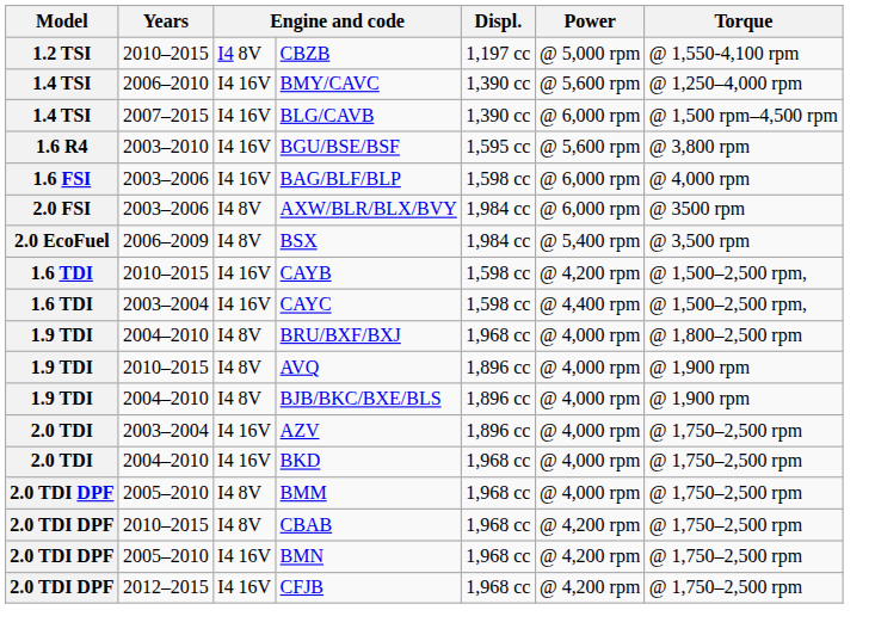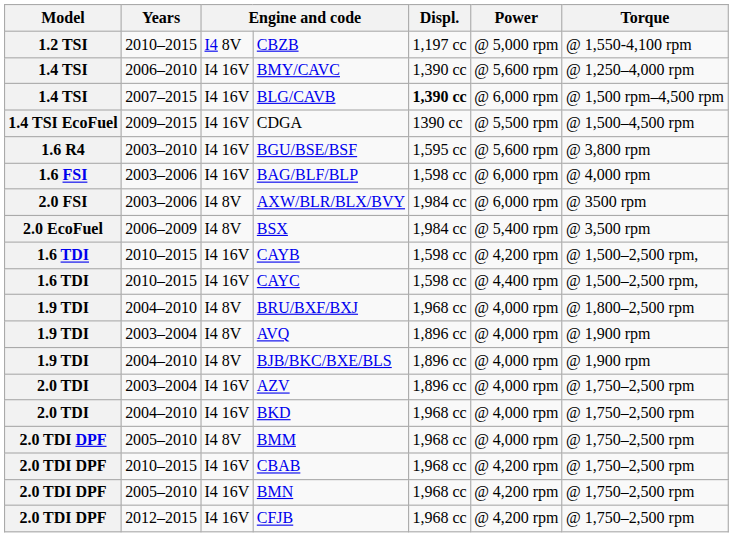BLG/CAVB | Displ.: normal -> bold
+ row: 1.4 TSI EcoFuel | 2009–2015 | I4 16V | CDGA | 1390 cc | @ 5,500 rpm | @ 1,500–4,500 rpm
CAYC | Years: 2003–2004 -> 2010–2015
AVQ | Years: 2010–2015 -> 2003–2004
CBAB | column 3: I4 8V -> I4 16V
